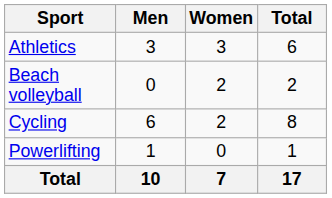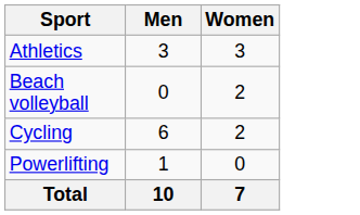- column: Total | 6 | 2 | 8 | 1 | 17
